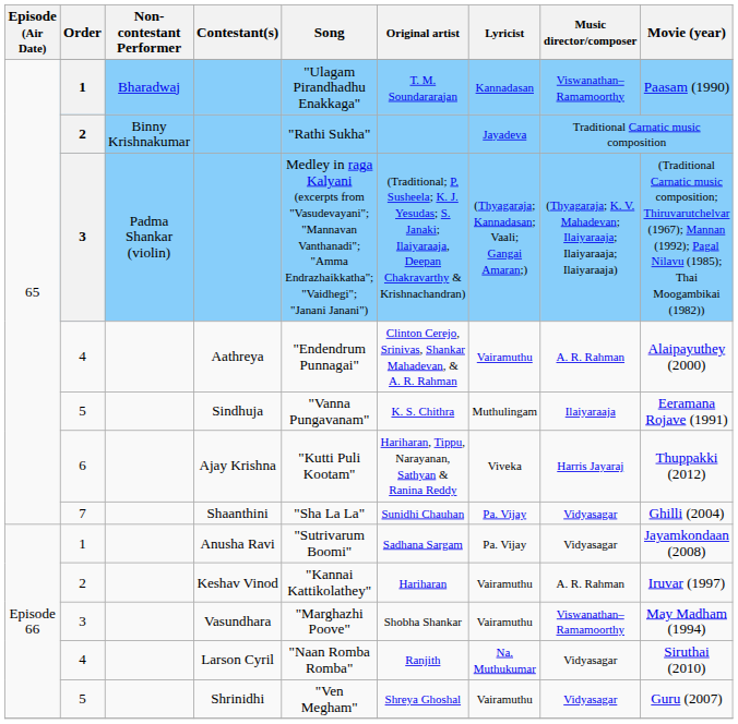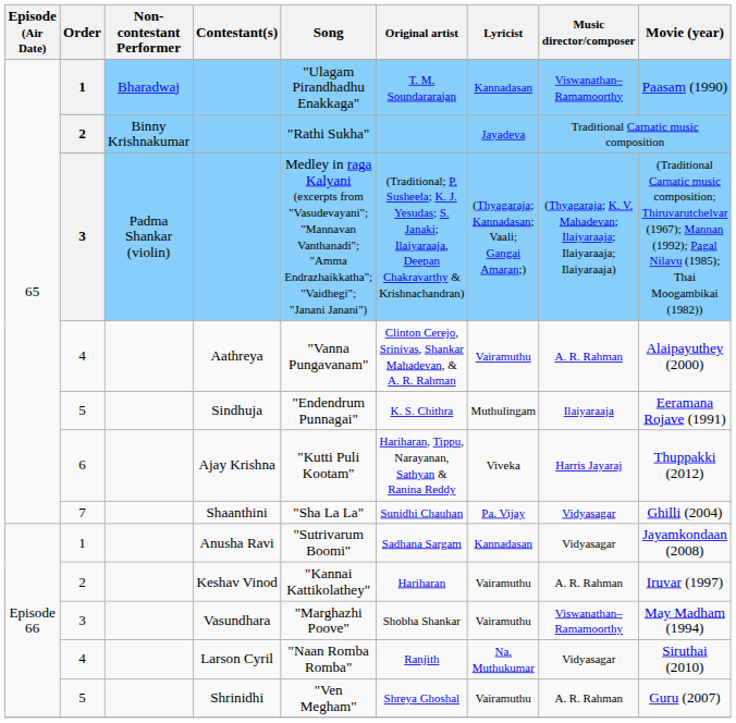Aathreya | Song: "Endendrum Punnagai" -> "Vanna Pungavanam"
Sindhuja | Song: "Vanna Pungavanam" -> "Endendrum Punnagai"
Anusha Ravi | Lyricist: Pa. Vijay -> Kannadasan
Shrinidhi | Music director/composer: Vidyasagar -> A. R. Rahman
